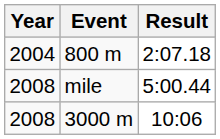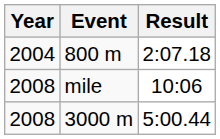mile | Result: 5:00.44 -> 10:06
3000 m | Result: 10:06 -> 5:00.44
